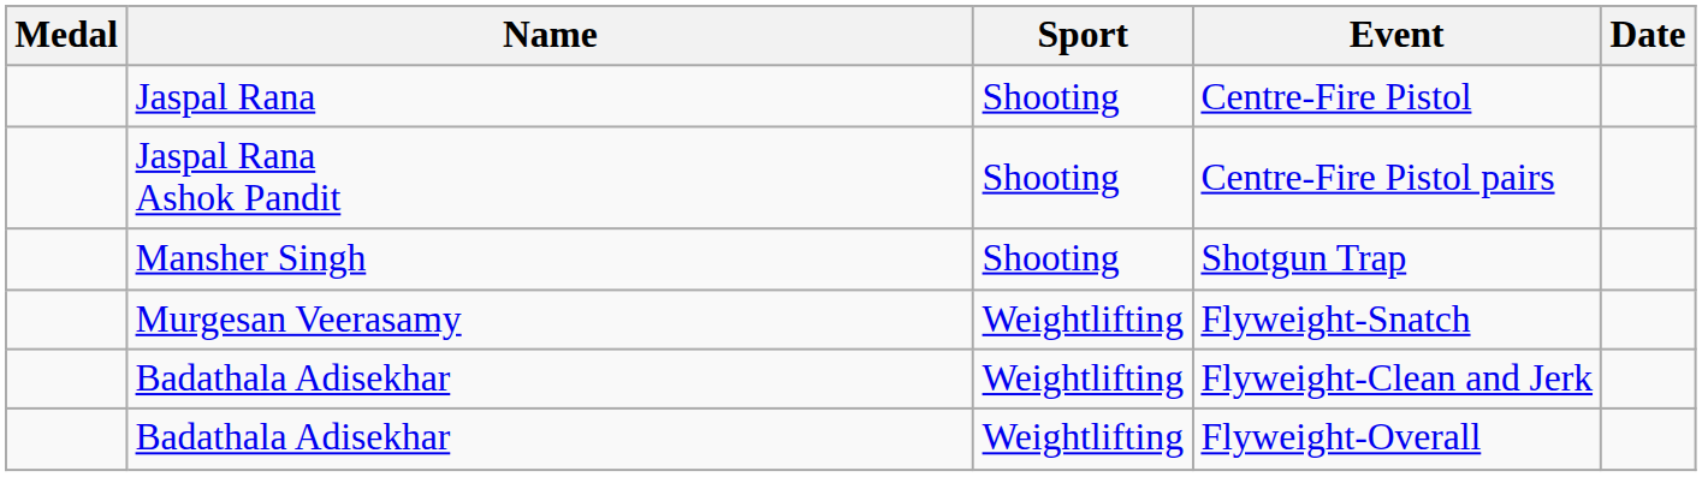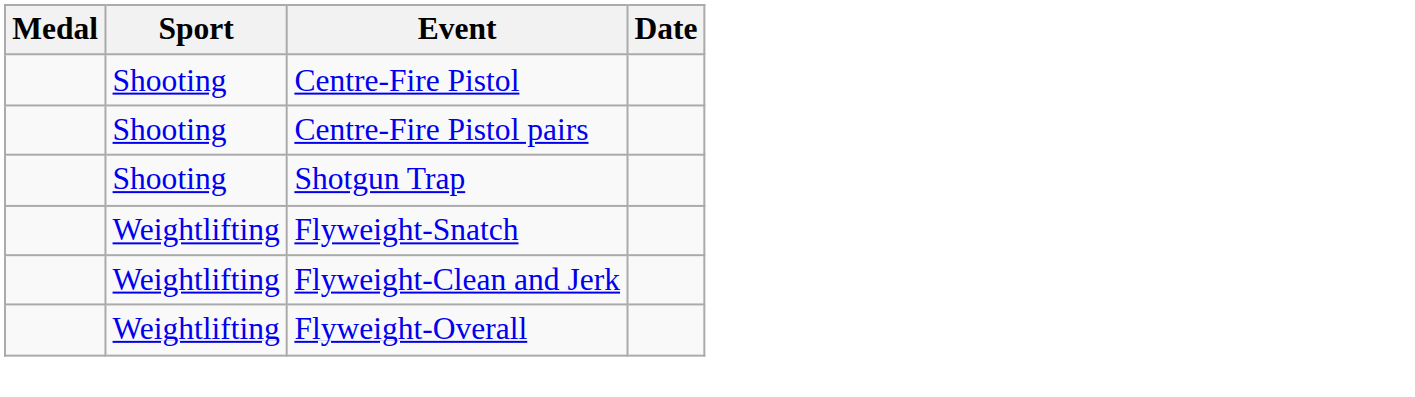- column: Name | Jaspal Rana | Jaspal Rana Ashok Pandit | Mansher Singh | Murgesan Veerasamy | Badathala Adisekhar | Badathala Adisekhar
